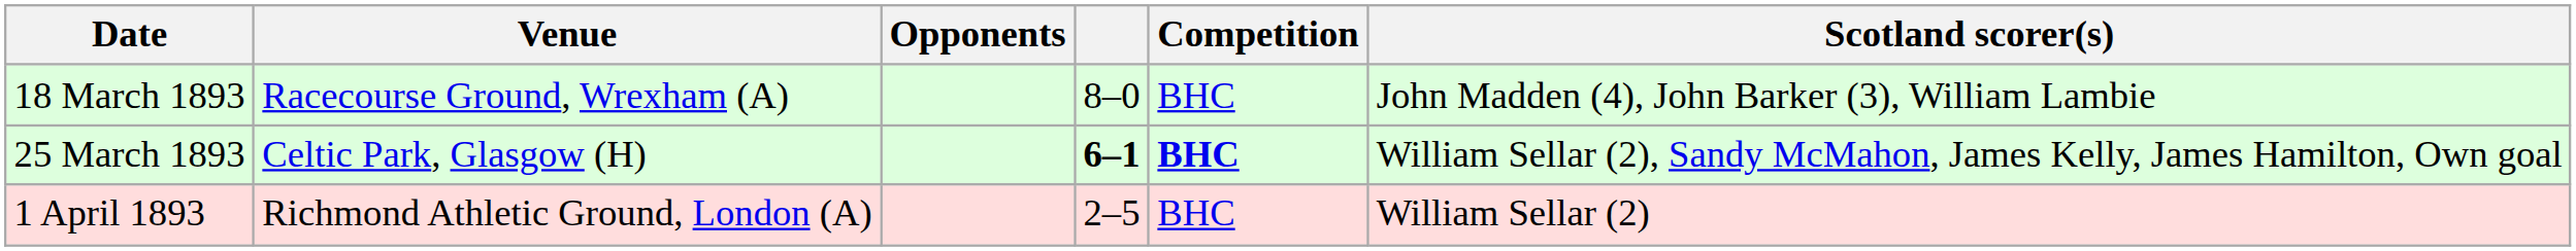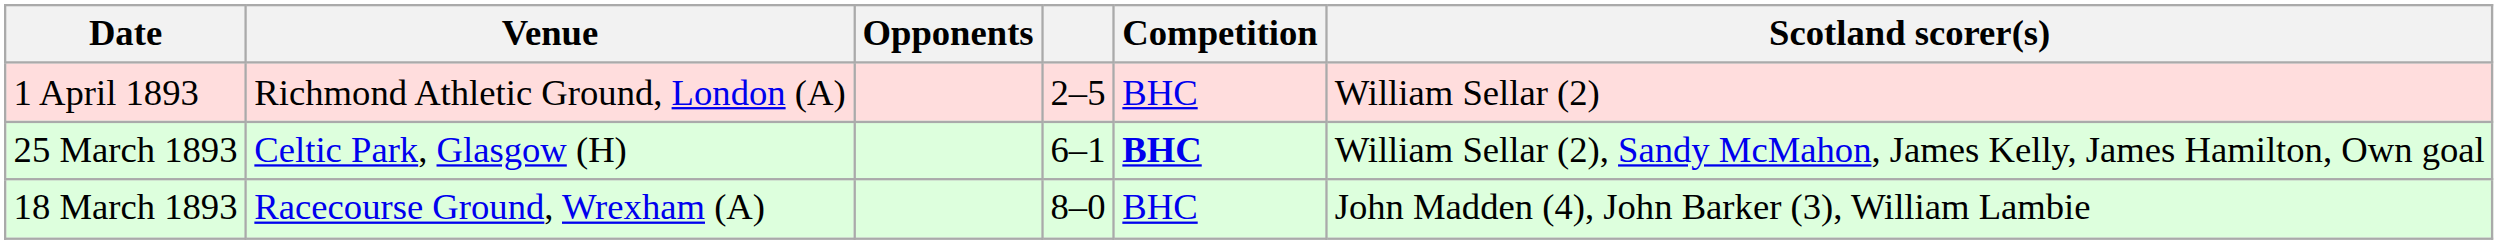rows swapped: 18 March 1893 <-> 1 April 1893
25 March 1893 | column 4: bold -> normal
